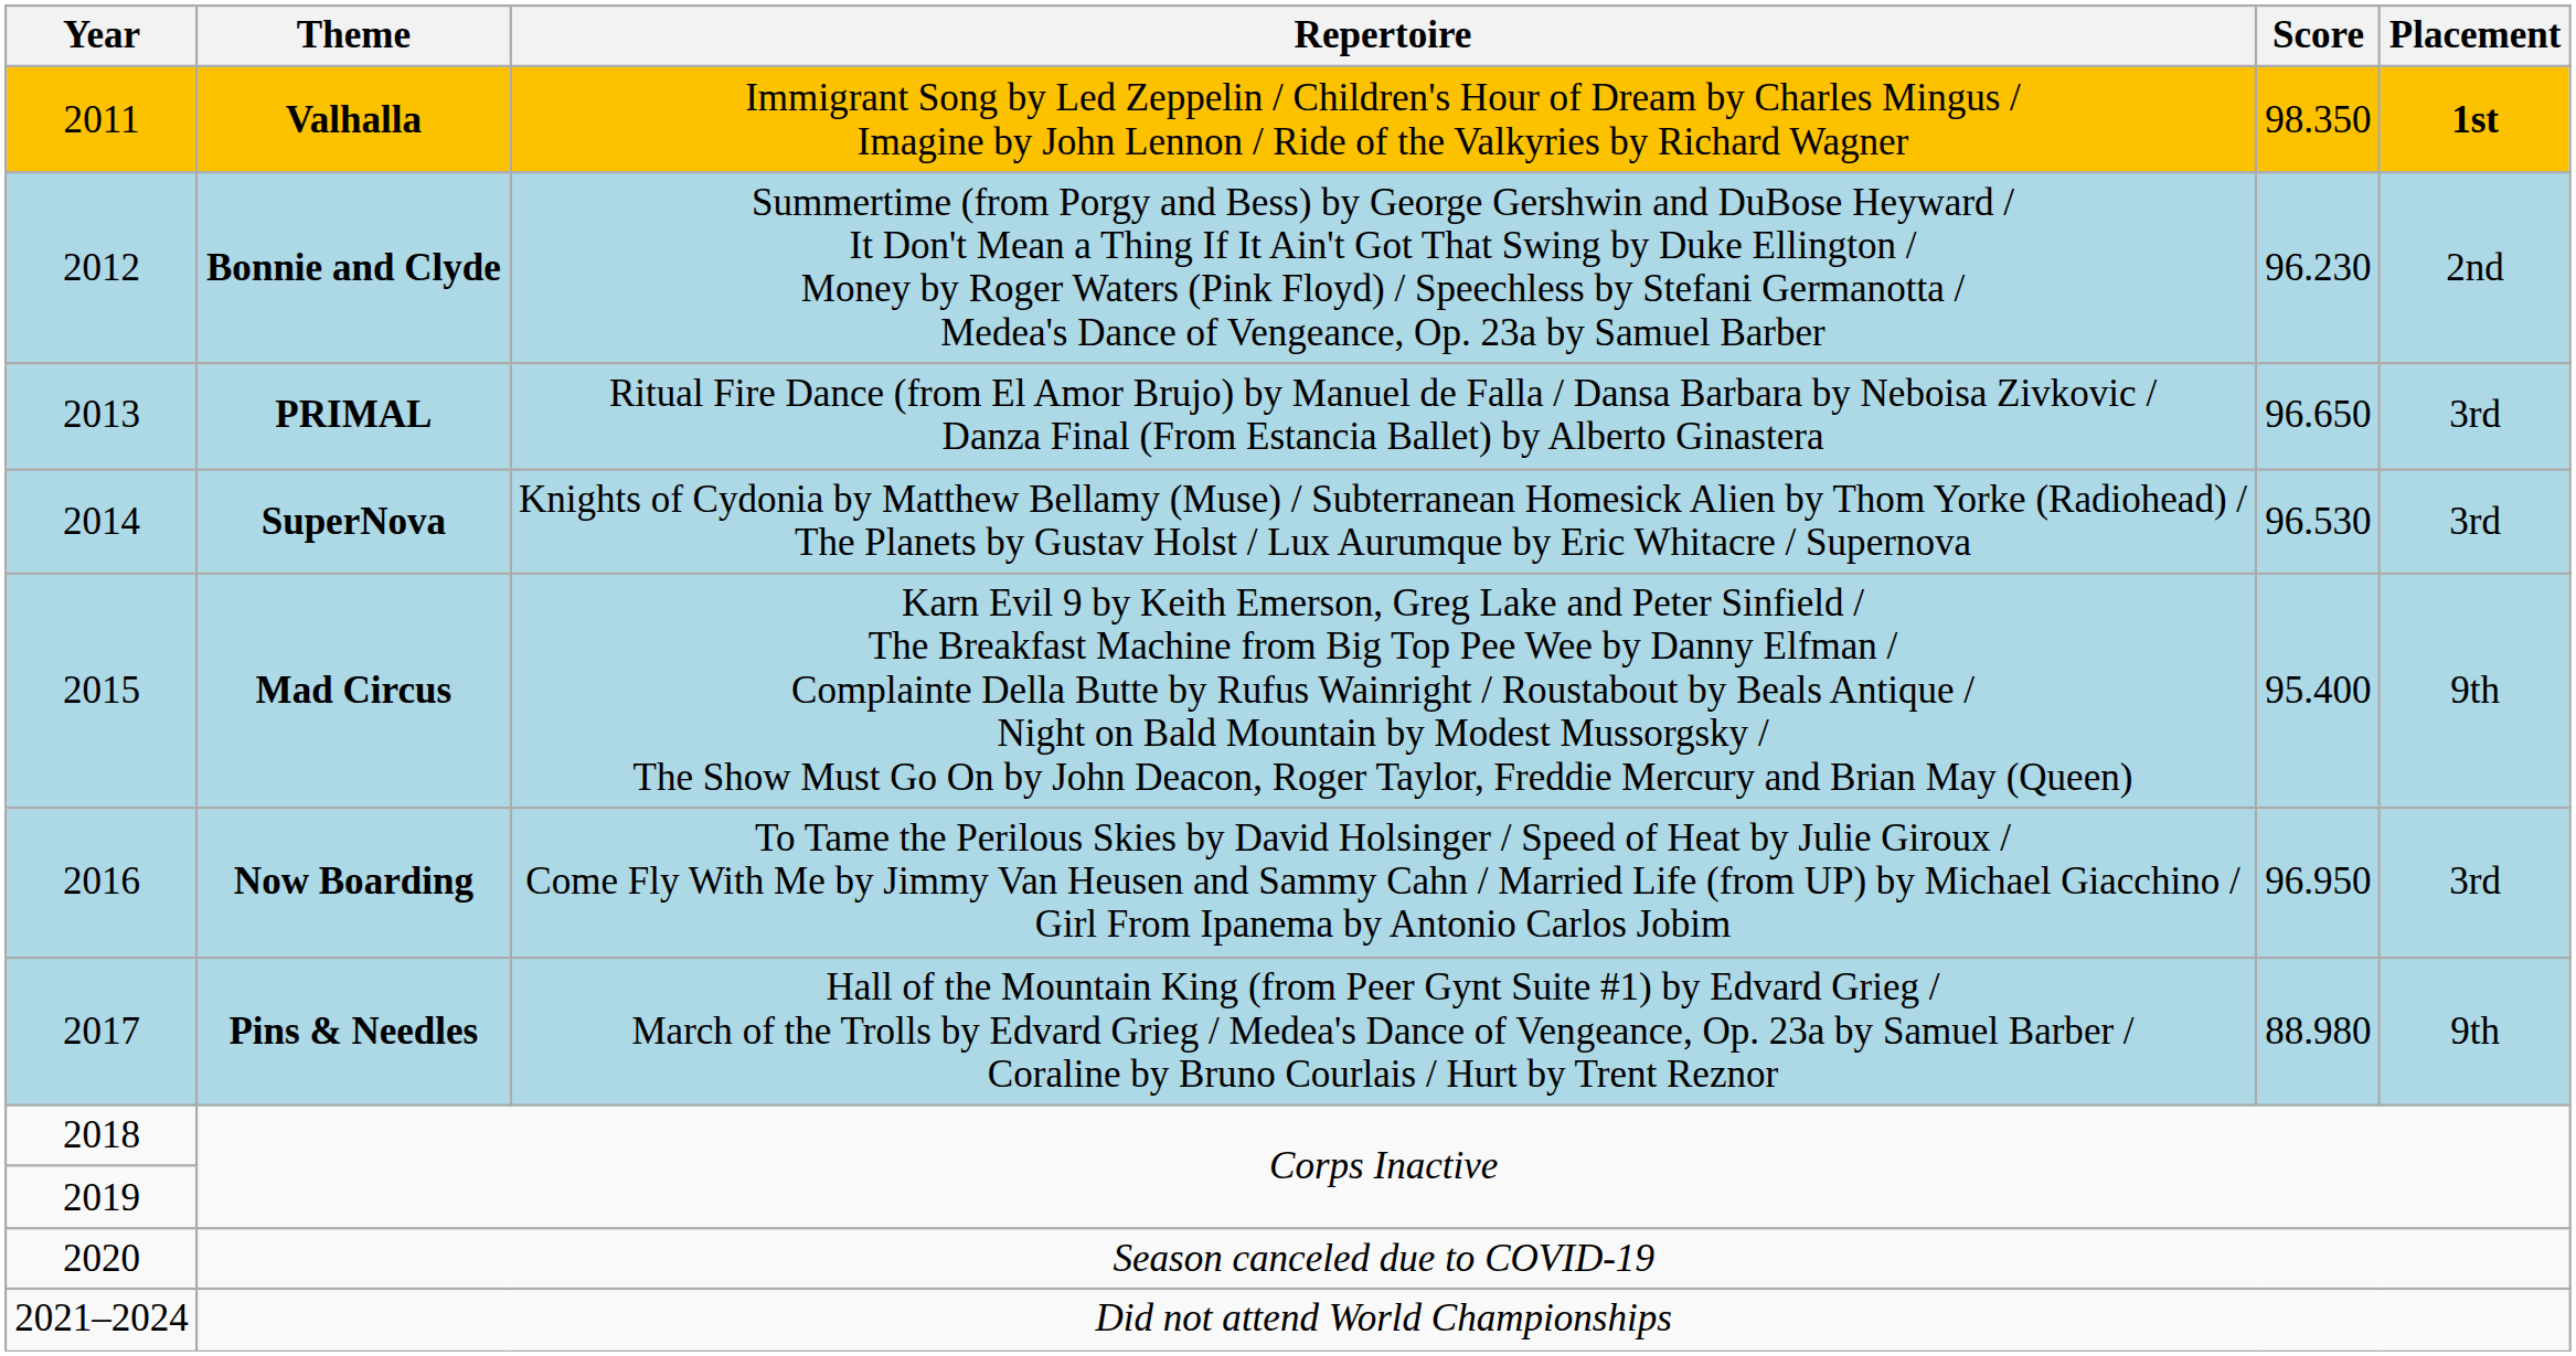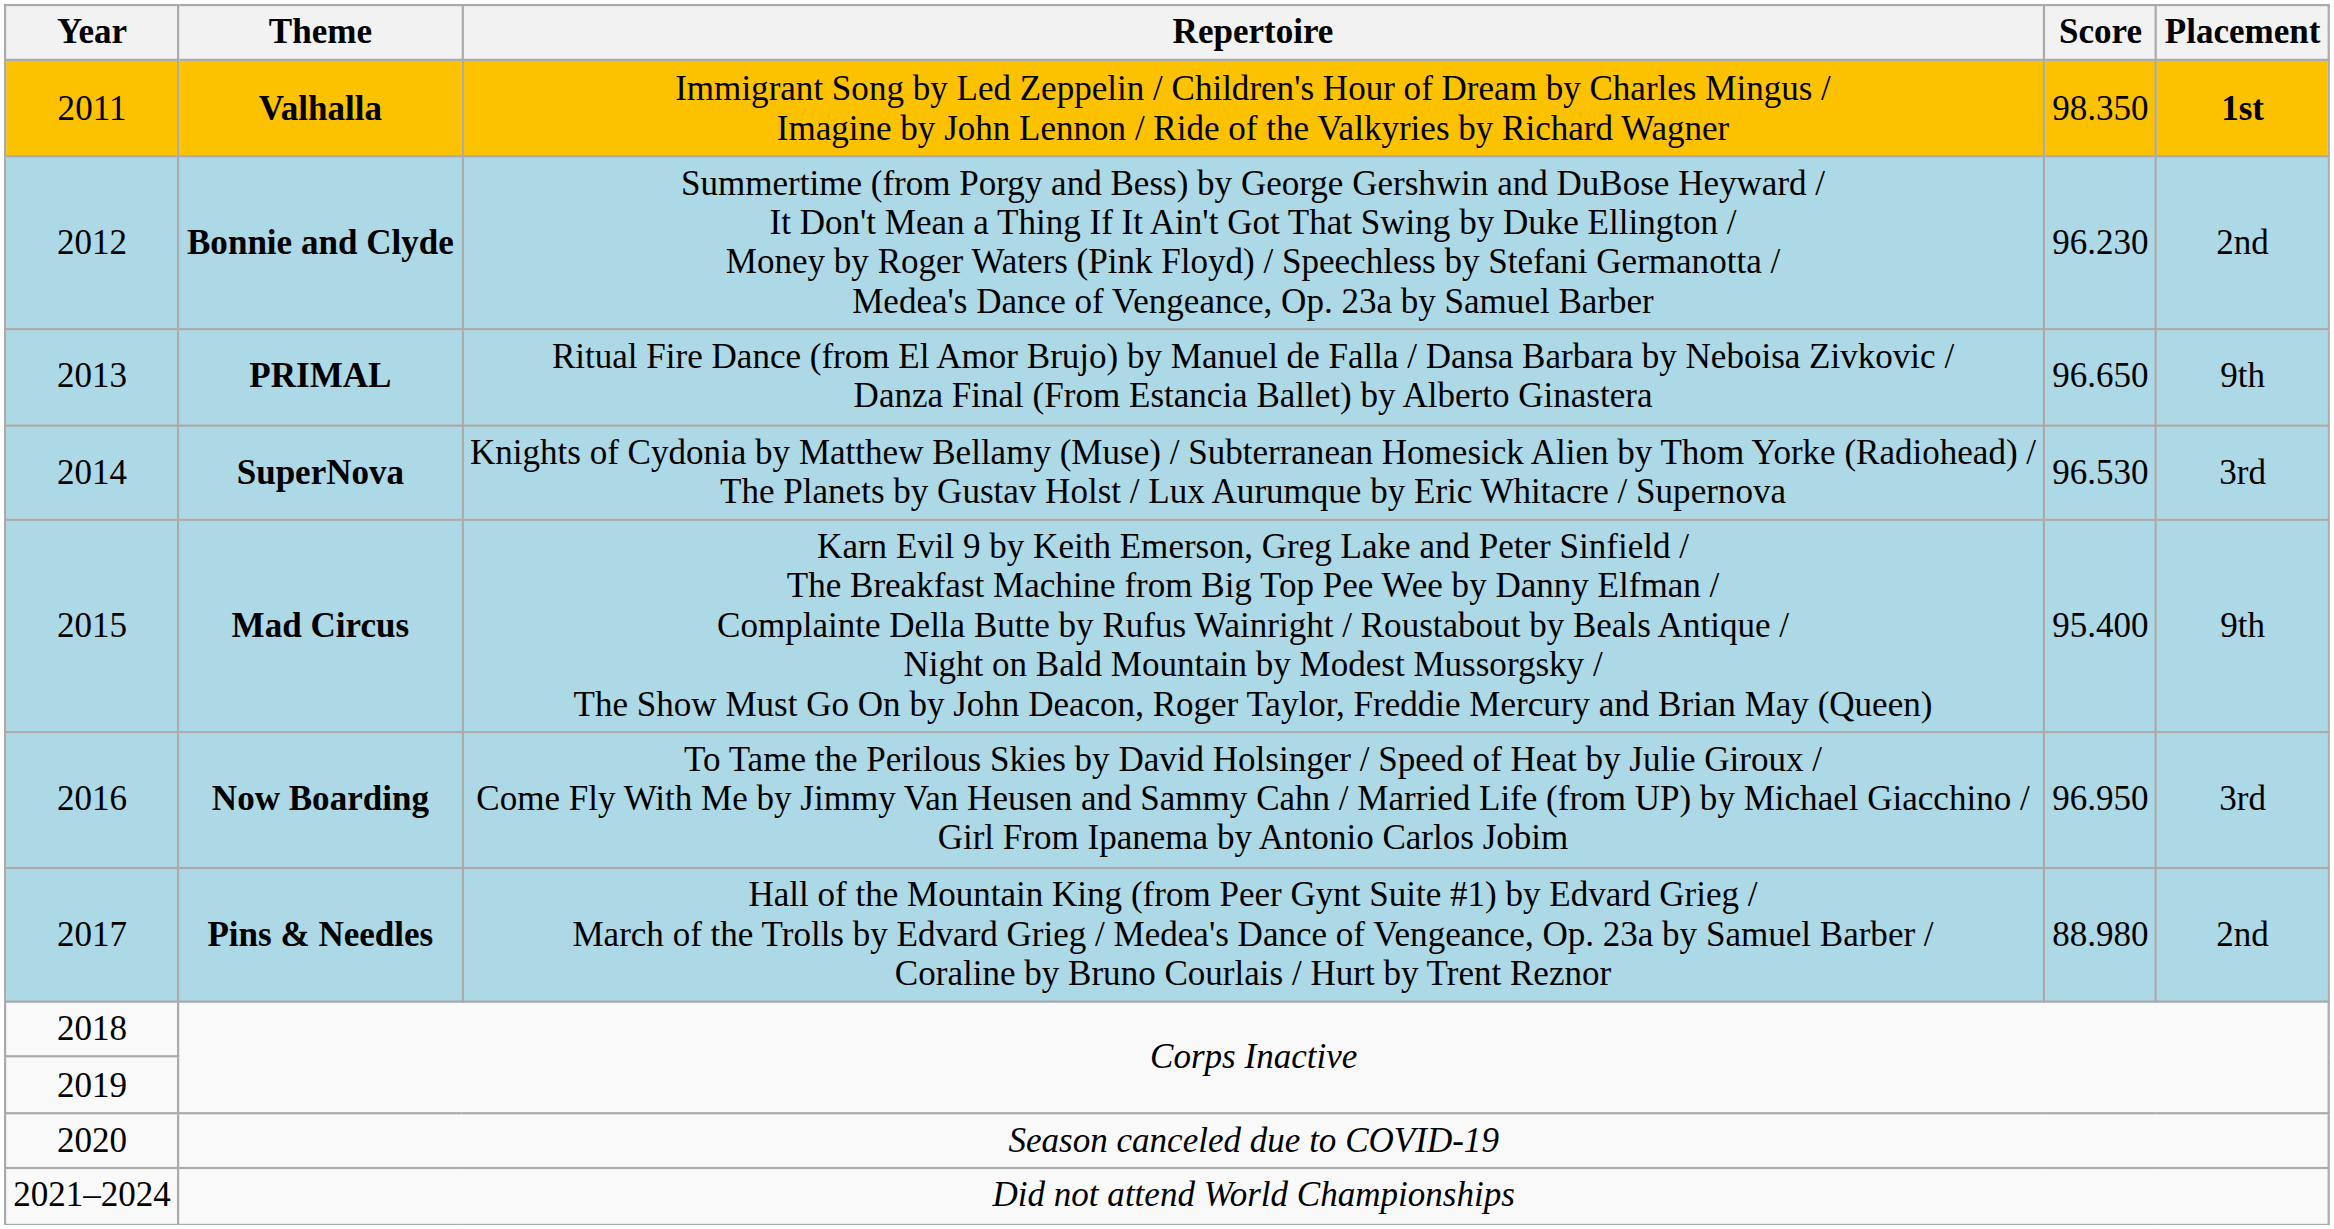PRIMAL | Placement: 3rd -> 9th
Pins & Needles | Placement: 9th -> 2nd
